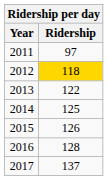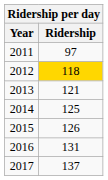2013 | Ridership: 122 -> 121
2016 | Ridership: 128 -> 131
